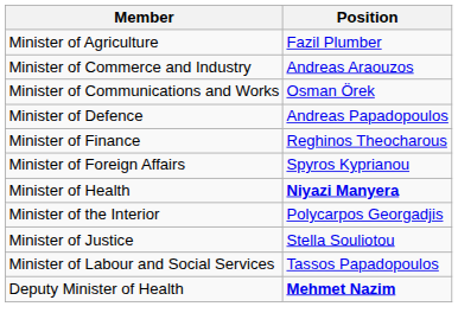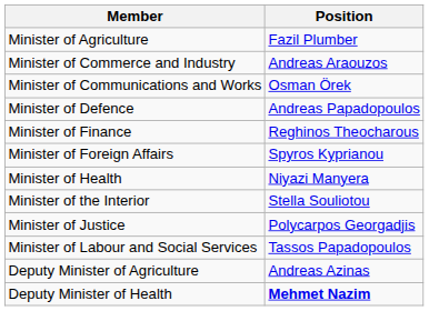Minister of Health | Position: bold -> normal
Minister of the Interior | Position: Polycarpos Georgadjis -> Stella Souliotou
Minister of Justice | Position: Stella Souliotou -> Polycarpos Georgadjis
+ row: Deputy Minister of Agriculture | Andreas Azinas
